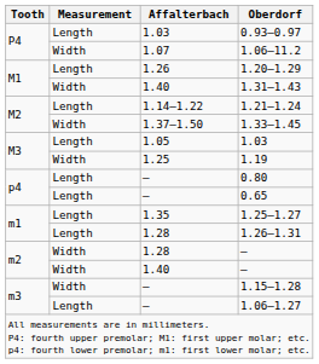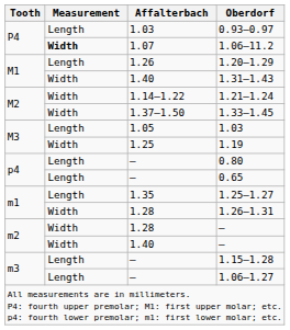1.06–11.2 | Measurement: normal -> bold
1.21–1.24 | Measurement: Length -> Width
1.26–1.31 | Measurement: Length -> Width
1.15–1.28 | Measurement: Width -> Length
